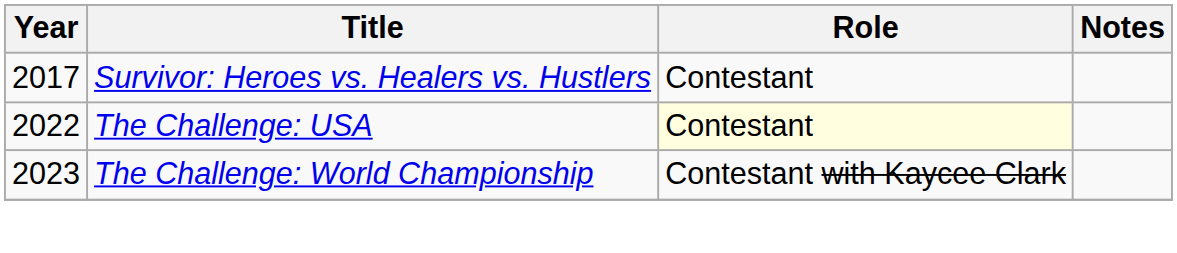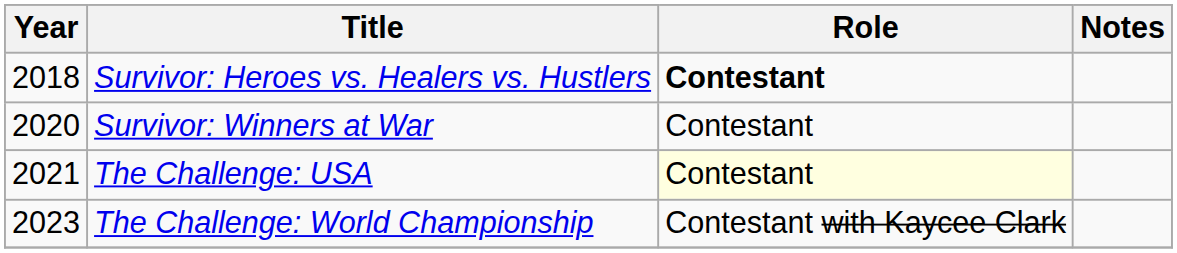Survivor: Heroes vs. Healers vs. Hustlers | Year: 2017 -> 2018
Survivor: Heroes vs. Healers vs. Hustlers | Role: normal -> bold
+ row: 2020 | Survivor: Winners at War | Contestant
The Challenge: USA | Year: 2022 -> 2021
